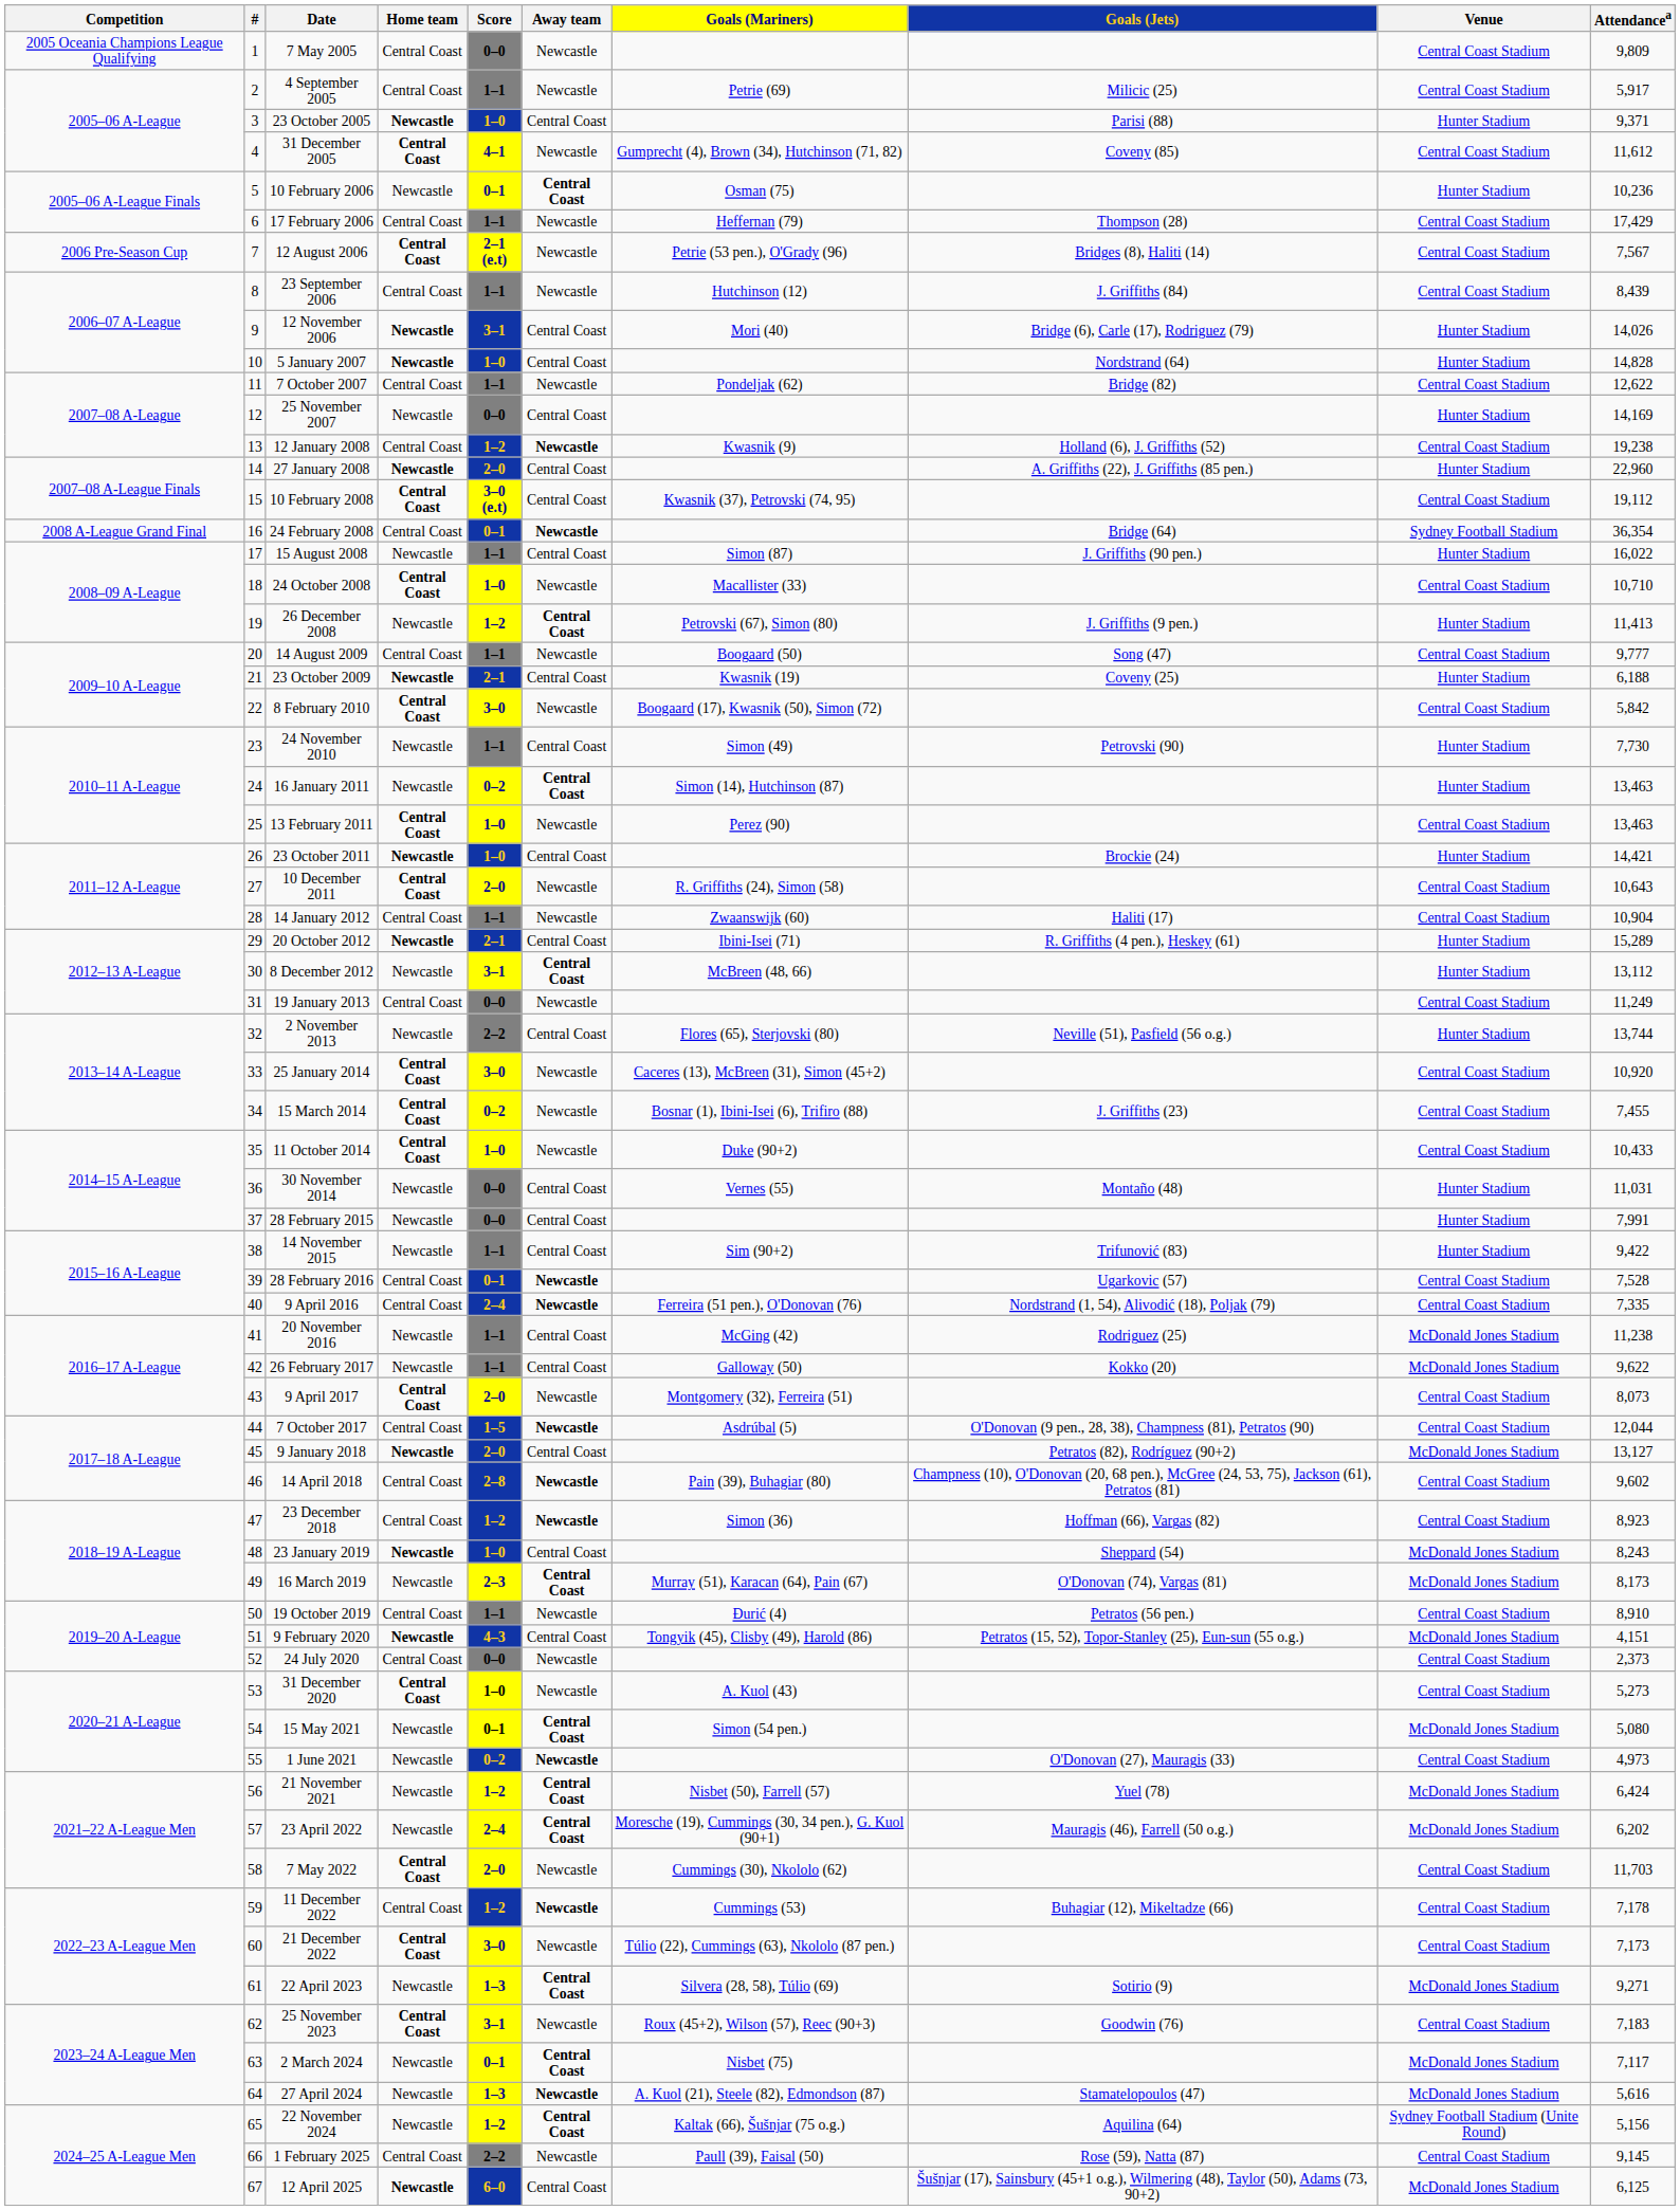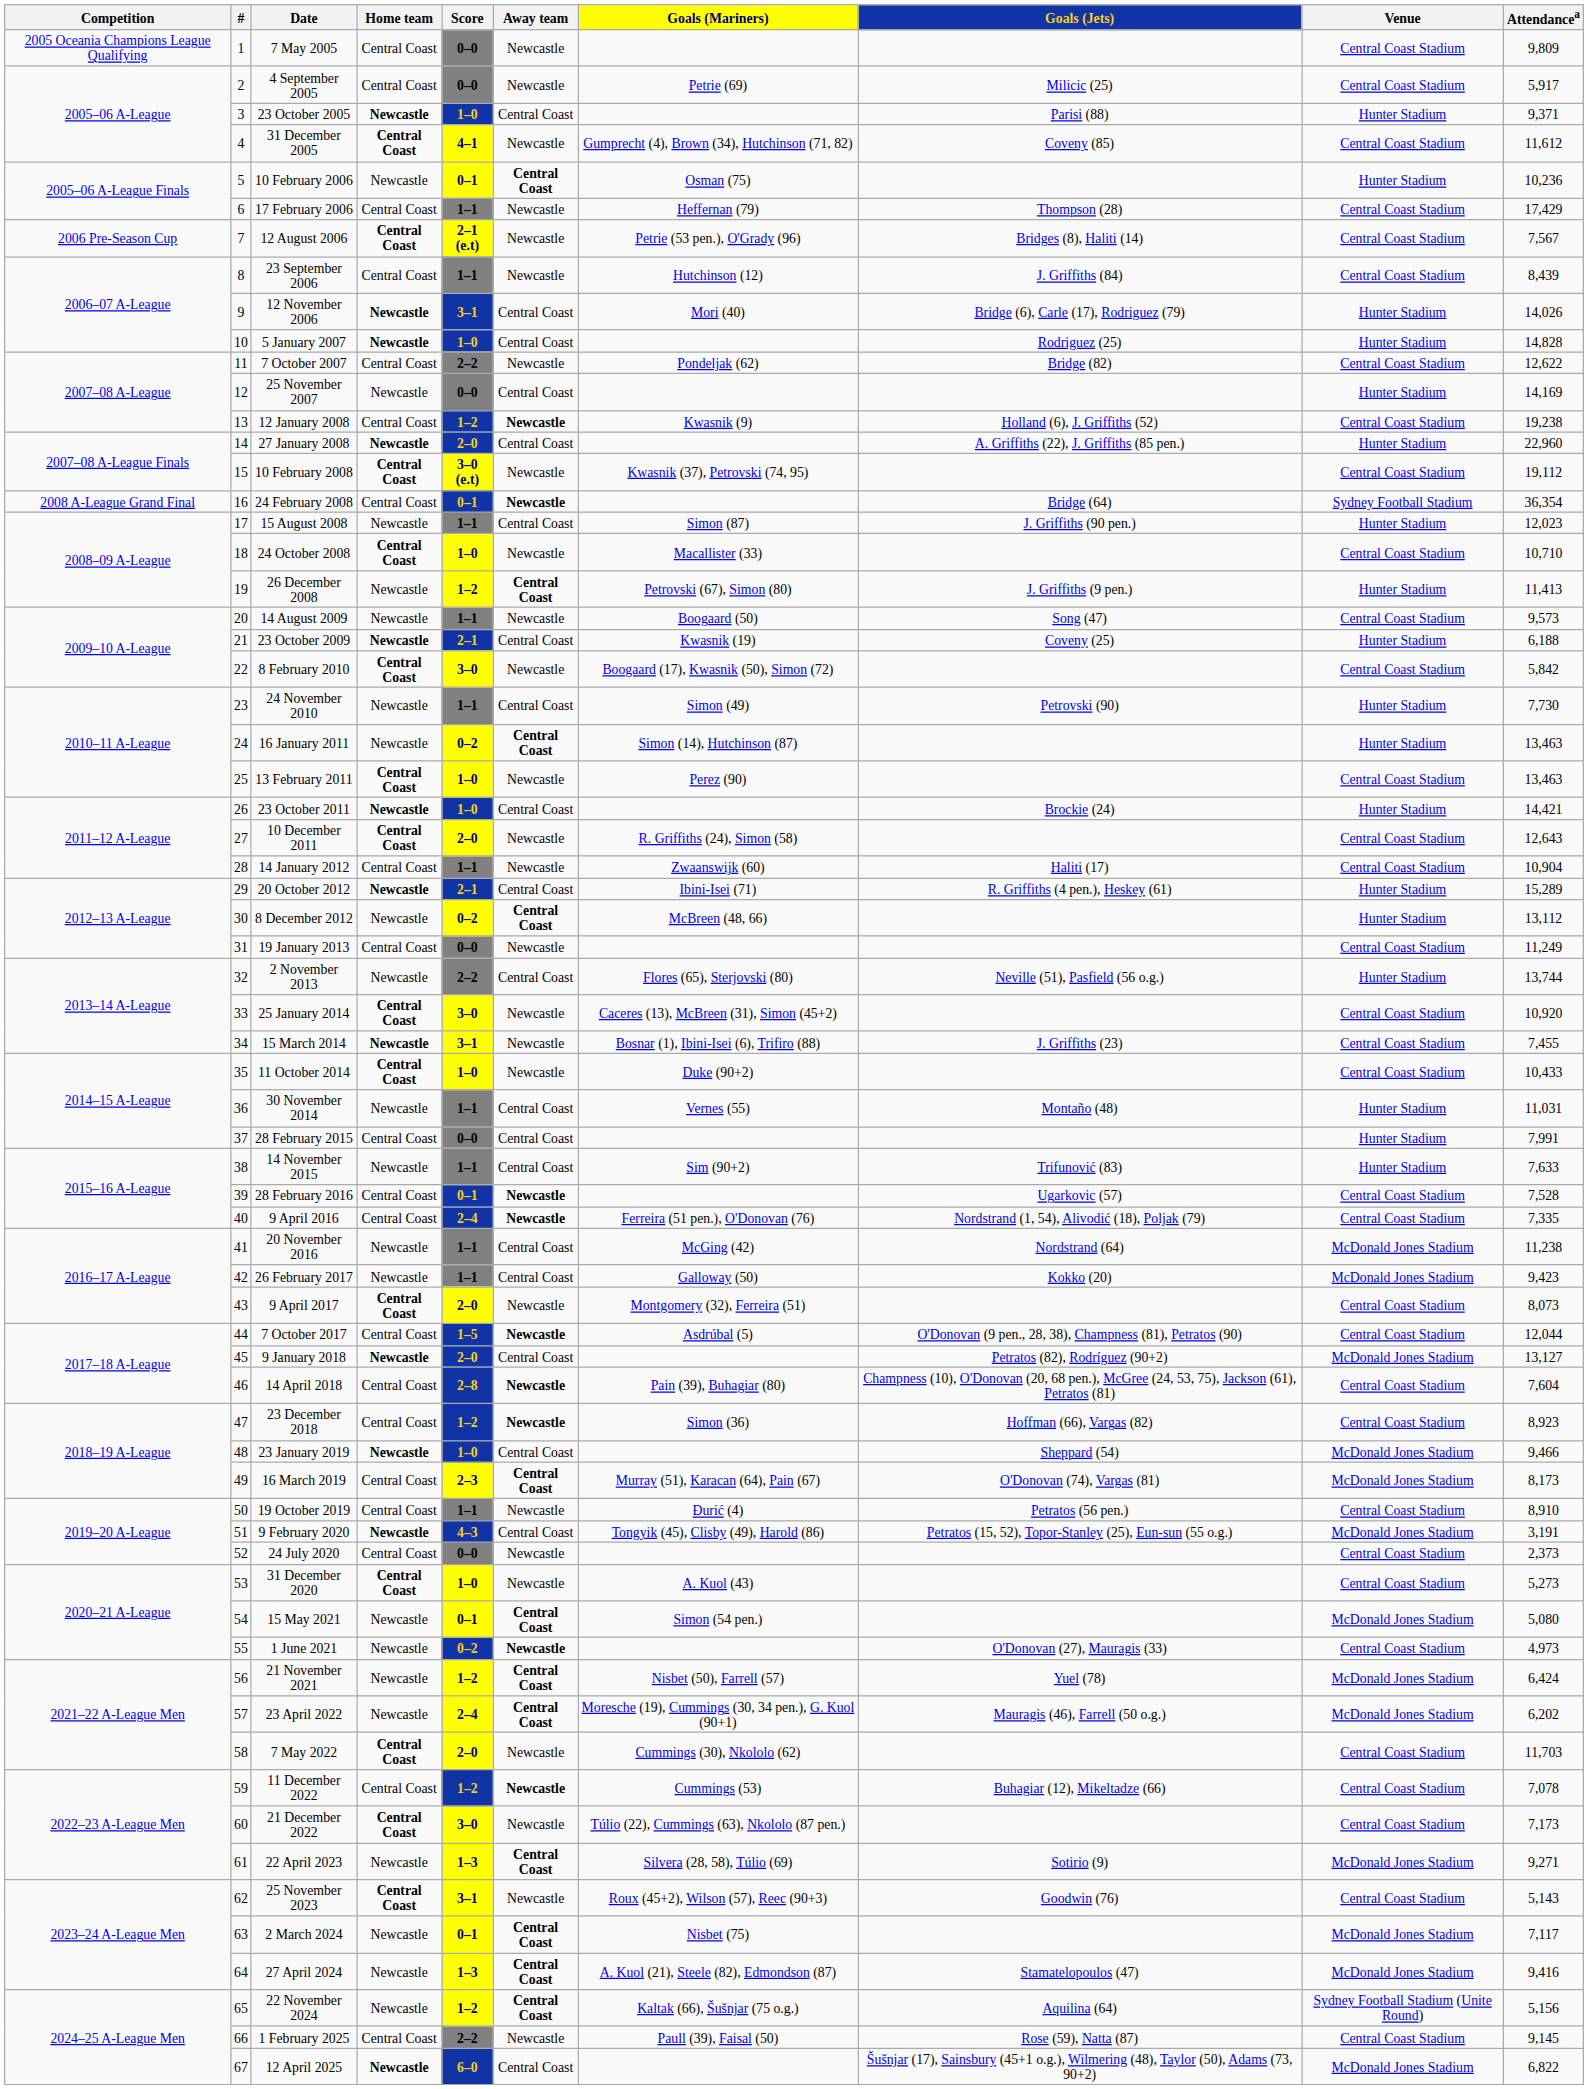4 September 2005 | Score: 1–1 -> 0–0
5 January 2007 | Goals (Jets): Nordstrand (64) -> Rodriguez (25)
7 October 2007 | Score: 1–1 -> 2–2
10 February 2008 | Away team: Central Coast -> Newcastle
15 August 2008 | Attendancea: 16,022 -> 12,023
14 August 2009 | Home team: Central Coast -> Newcastle
14 August 2009 | Attendancea: 9,777 -> 9,573
10 December 2011 | Attendancea: 10,643 -> 12,643
8 December 2012 | Score: 3–1 -> 0–2
15 March 2014 | Home team: Central Coast -> Newcastle
15 March 2014 | Score: 0–2 -> 3–1
30 November 2014 | Score: 0–0 -> 1–1
28 February 2015 | Home team: Newcastle -> Central Coast
14 November 2015 | Attendancea: 9,422 -> 7,633
20 November 2016 | Goals (Jets): Rodriguez (25) -> Nordstrand (64)
26 February 2017 | Attendancea: 9,622 -> 9,423
14 April 2018 | Attendancea: 9,602 -> 7,604
23 January 2019 | Attendancea: 8,243 -> 9,466
16 March 2019 | Home team: Newcastle -> Central Coast
9 February 2020 | Attendancea: 4,151 -> 3,191
11 December 2022 | Attendancea: 7,178 -> 7,078
25 November 2023 | Attendancea: 7,183 -> 5,143
27 April 2024 | Away team: Newcastle -> Central Coast
27 April 2024 | Attendancea: 5,616 -> 9,416
12 April 2025 | Attendancea: 6,125 -> 6,822
